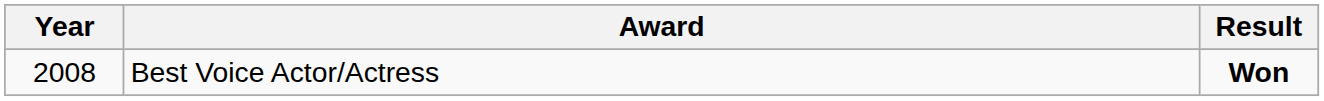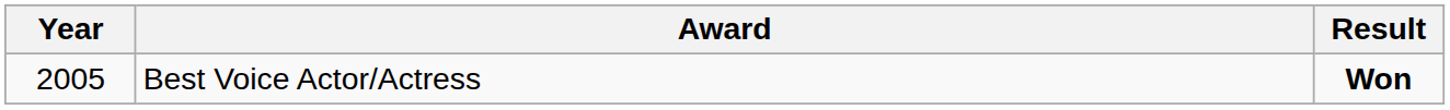Best Voice Actor/Actress | Year: 2008 -> 2005
